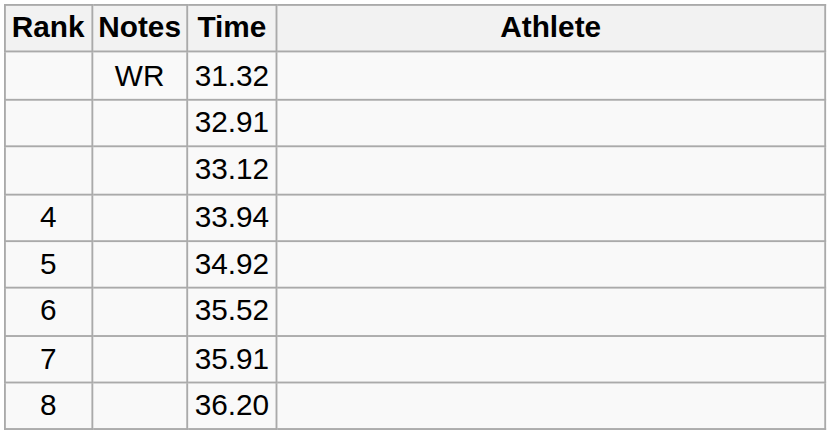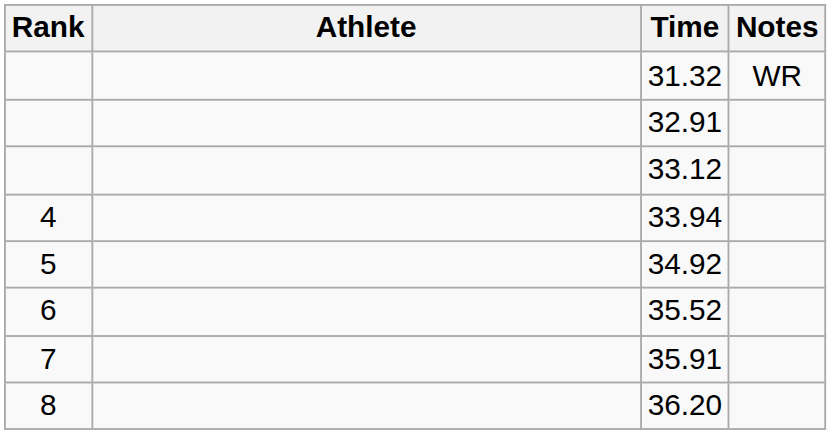columns swapped: Athlete <-> Notes
